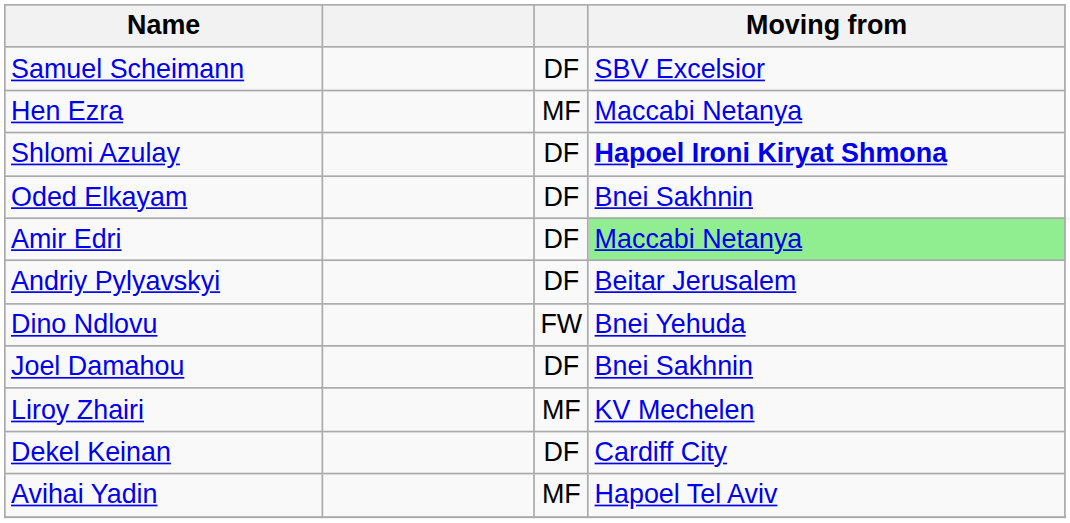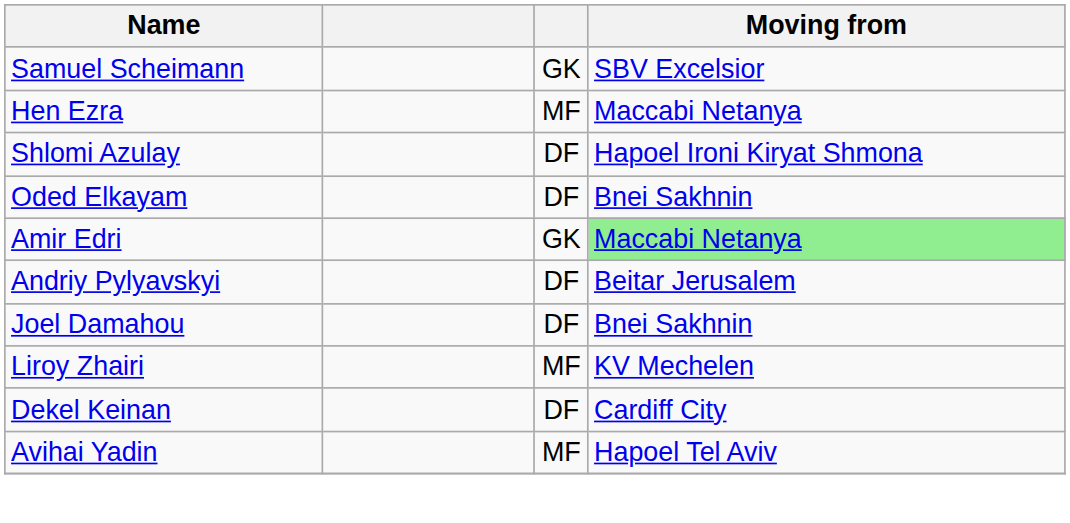Samuel Scheimann | column 3: DF -> GK
Shlomi Azulay | Moving from: bold -> normal
Amir Edri | column 3: DF -> GK
- row: Dino Ndlovu | FW | Bnei Yehuda
